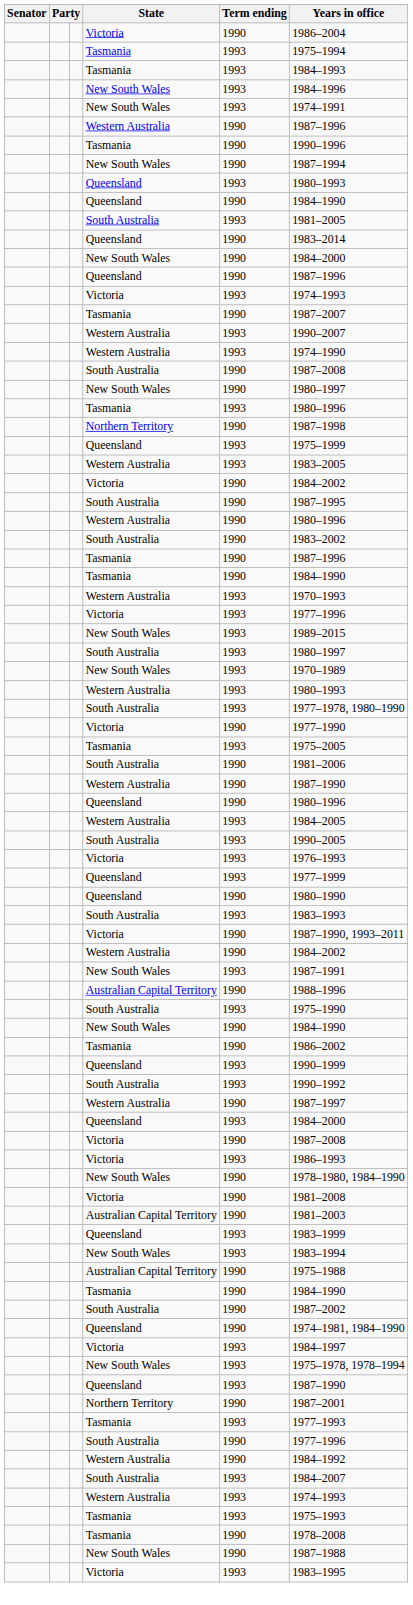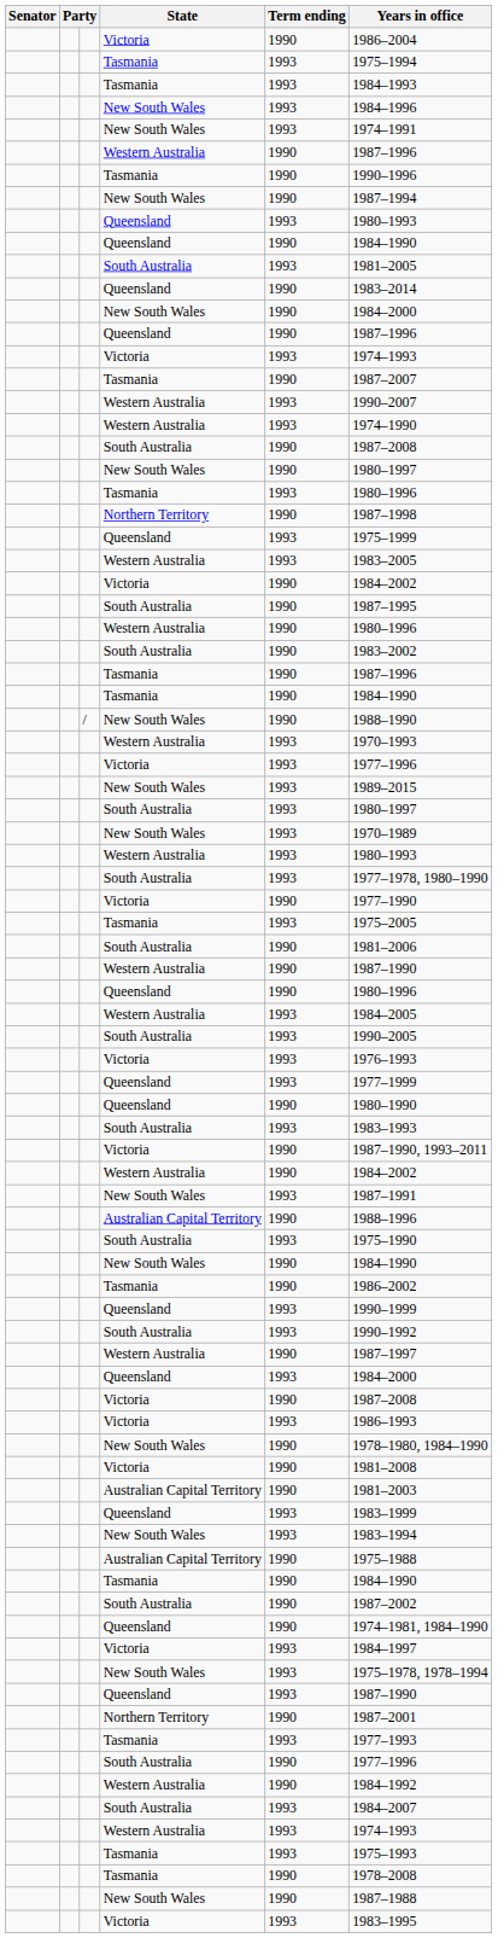+ row: / | New South Wales | 1990 | 1988–1990
